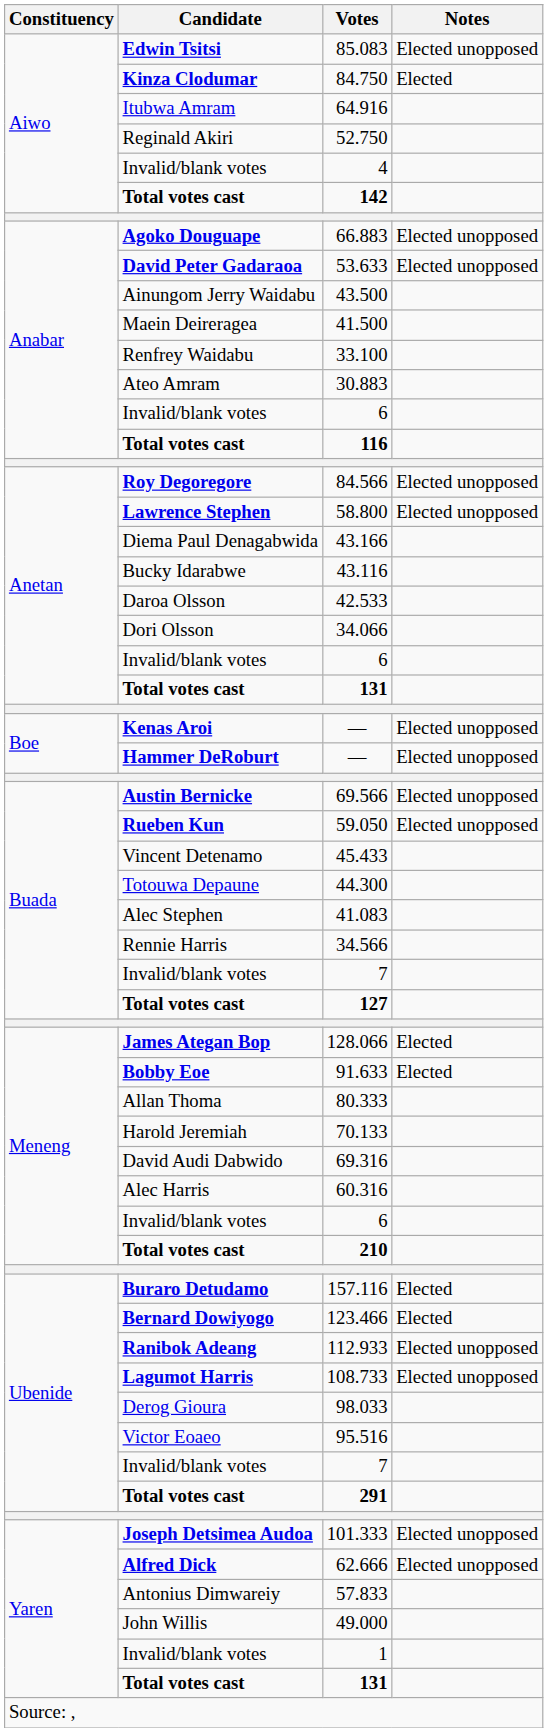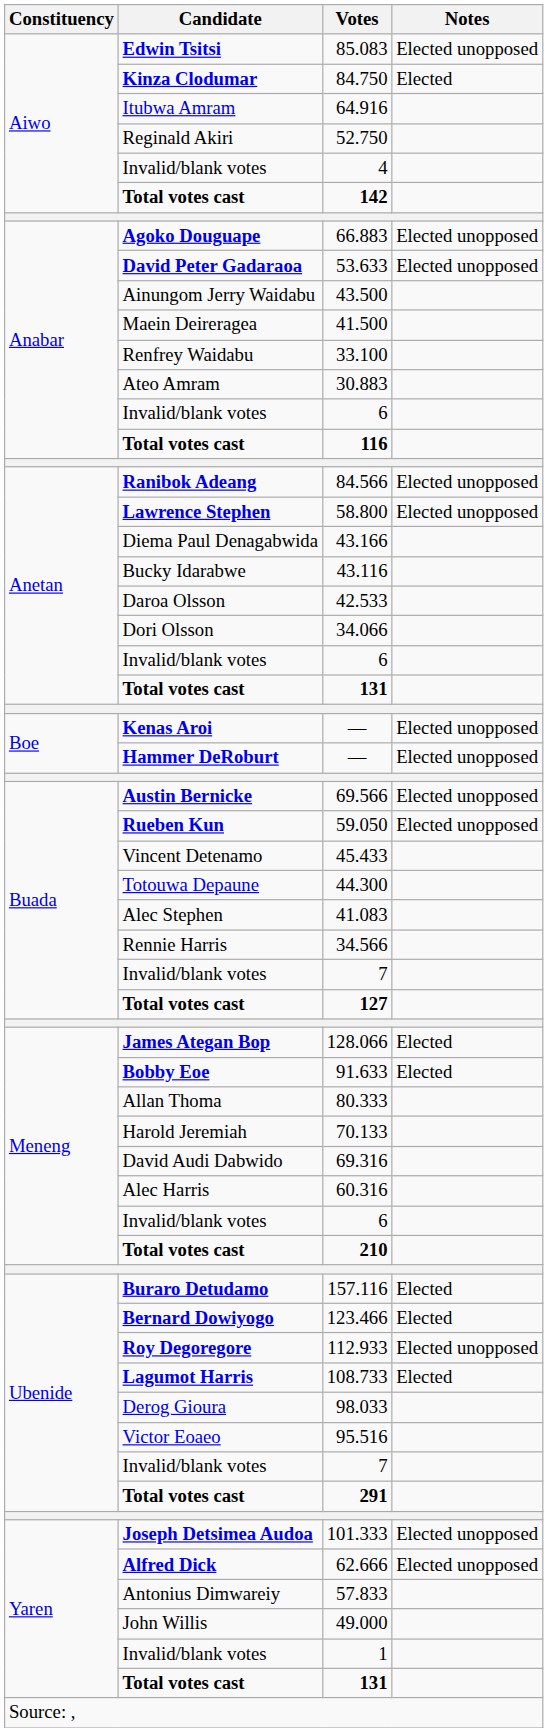84.566 | Candidate: Roy Degoregore -> Ranibok Adeang
112.933 | Candidate: Ranibok Adeang -> Roy Degoregore
108.733 | Notes: Elected unopposed -> Elected
